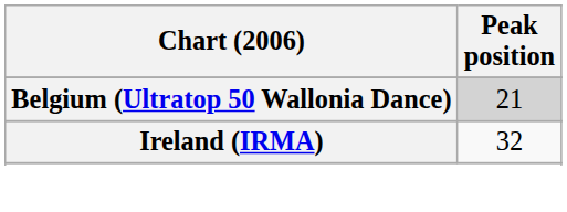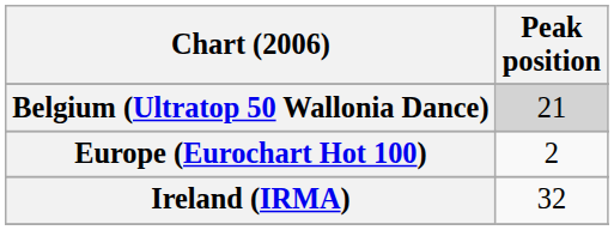+ row: Europe (Eurochart Hot 100) | 2
